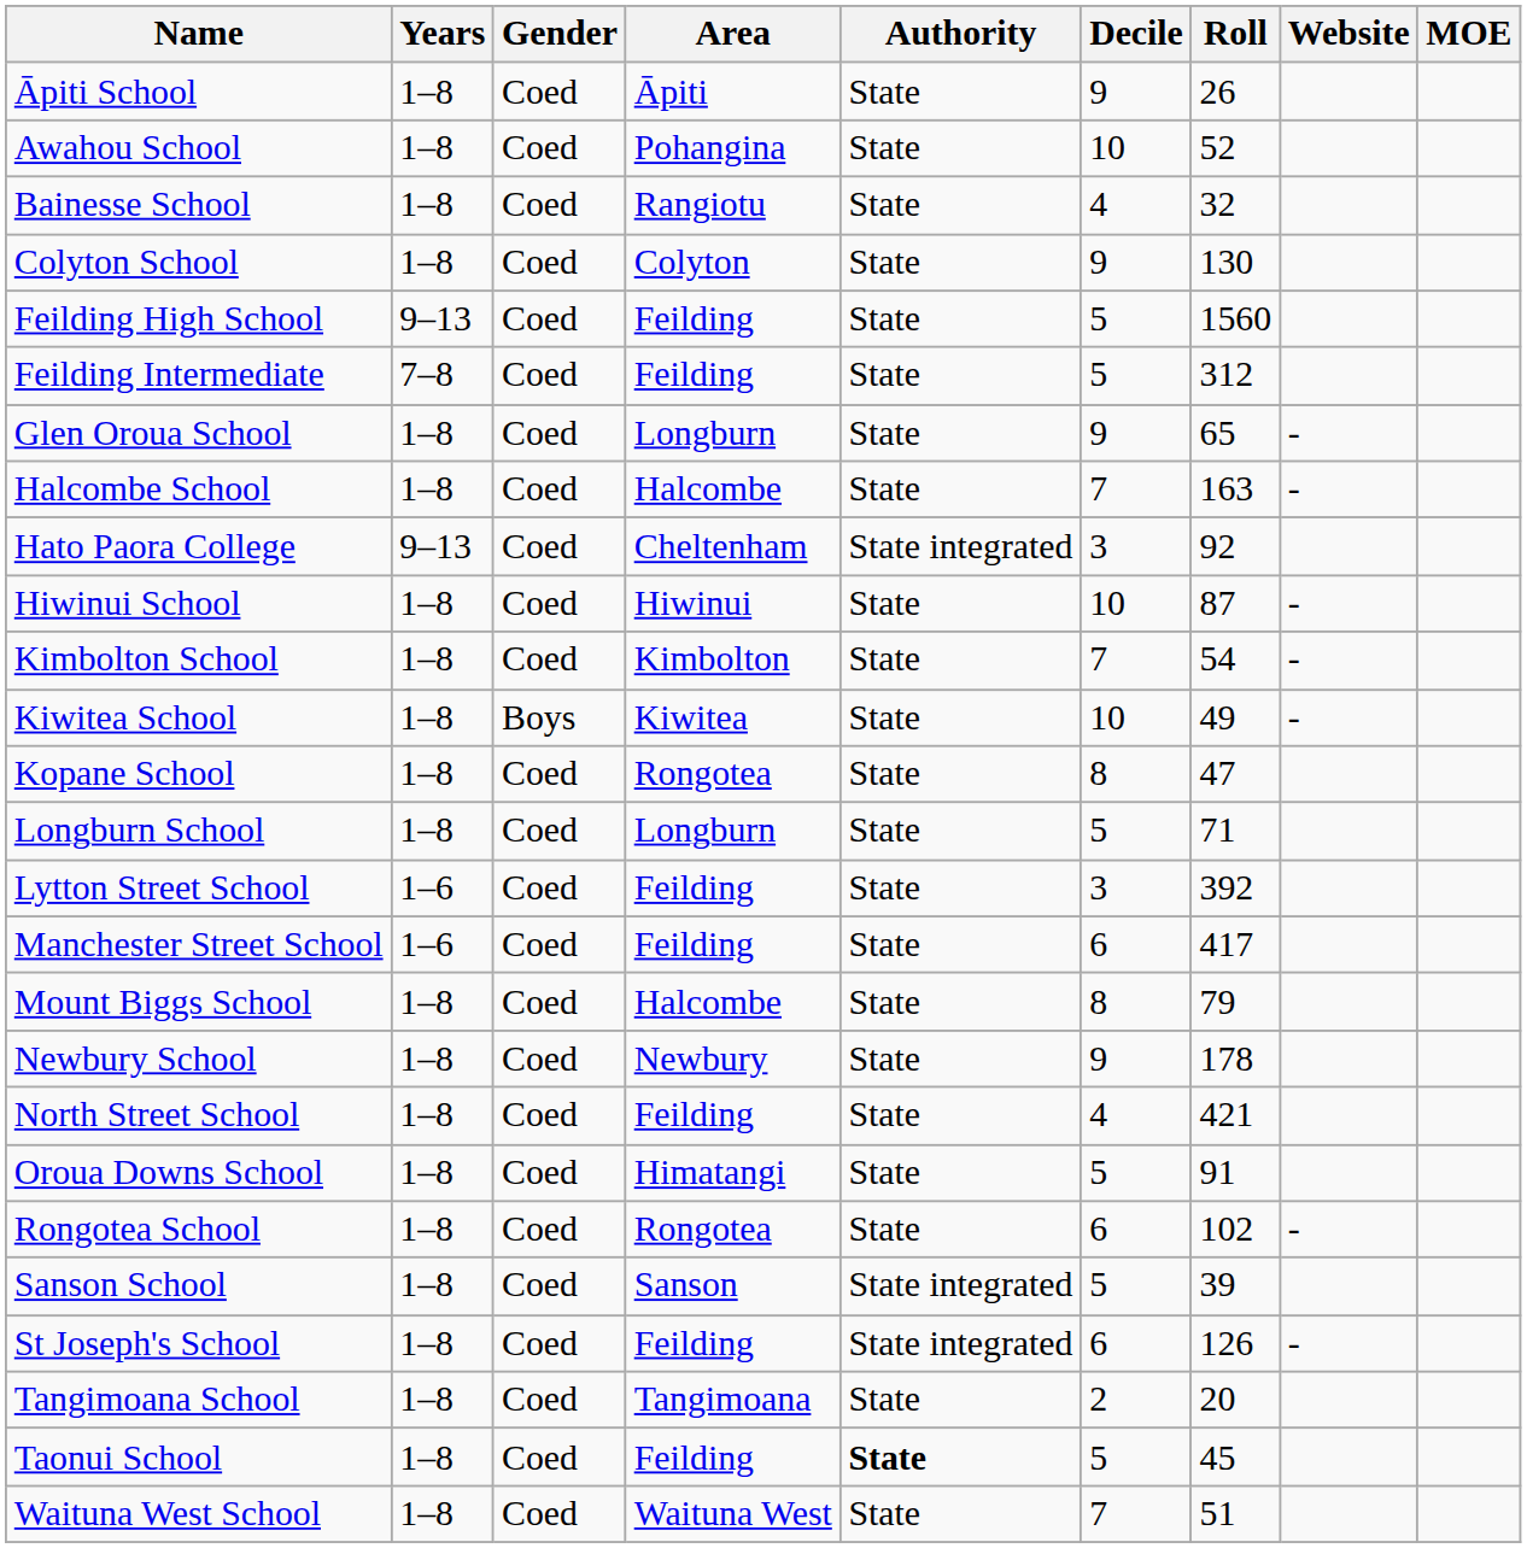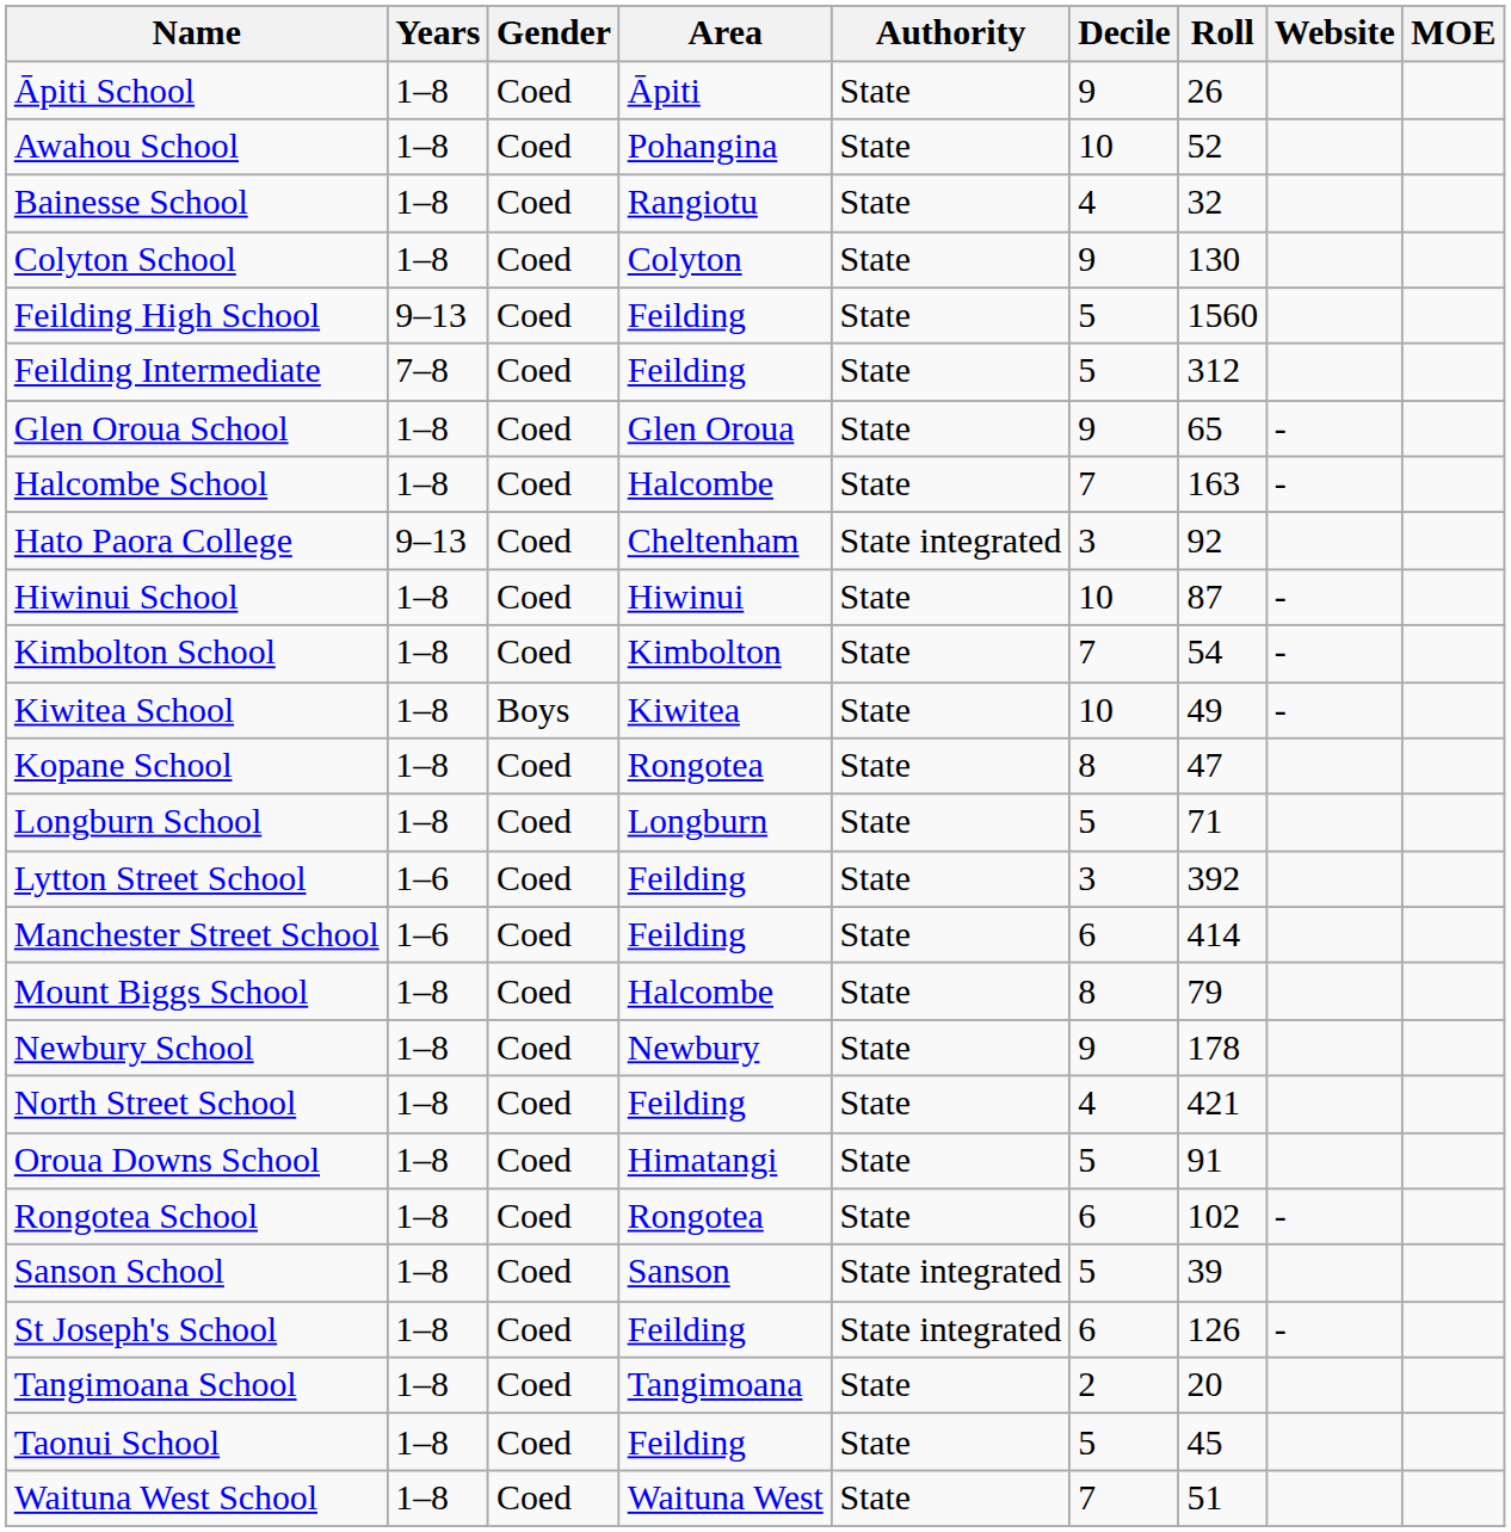Glen Oroua School | Area: Longburn -> Glen Oroua
Manchester Street School | Roll: 417 -> 414
Taonui School | Authority: bold -> normal
